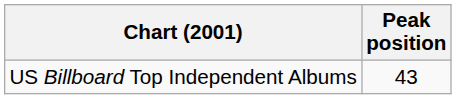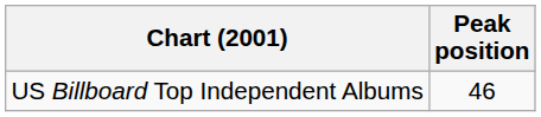US Billboard Top Independent Albums | Peak position: 43 -> 46
